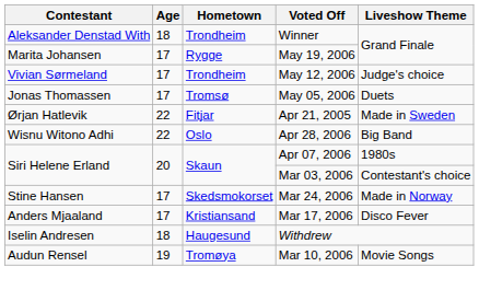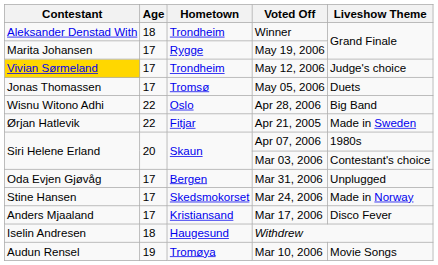May 12, 2006 | Contestant: no background -> gold background
rows swapped: Apr 28, 2006 <-> Apr 21, 2005
+ row: Oda Evjen Gjøvåg | 17 | Bergen | Mar 31, 2006 | Unplugged
